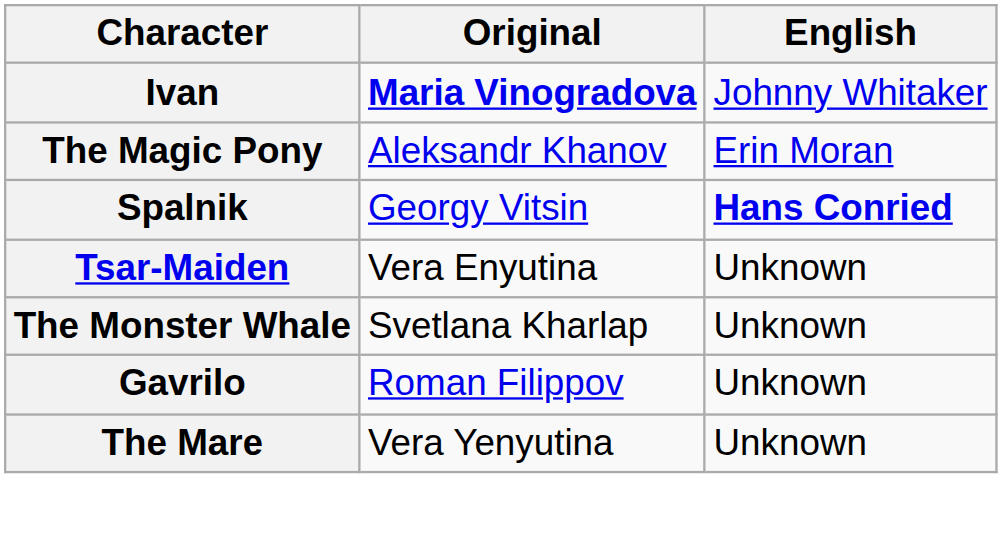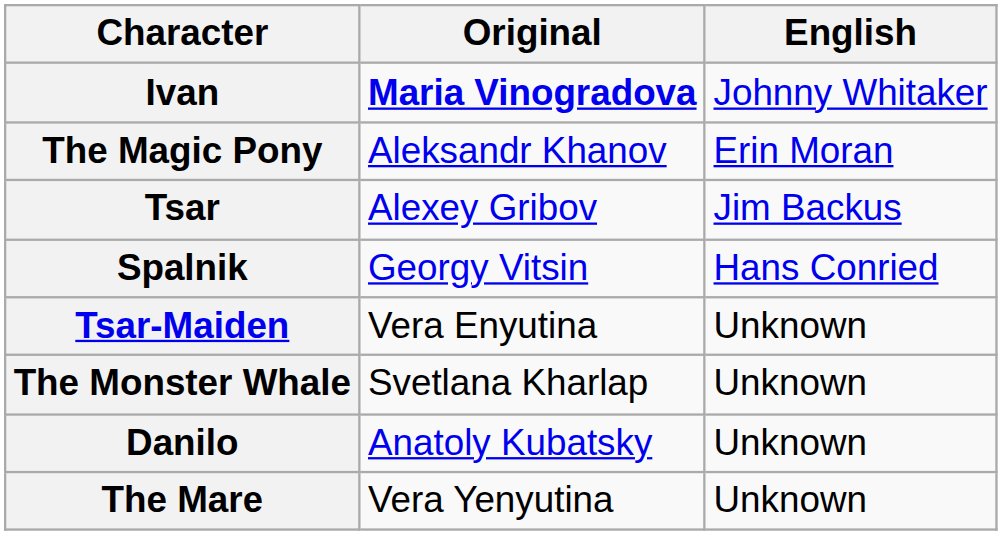+ row: Tsar | Alexey Gribov | Jim Backus
Spalnik | English: bold -> normal
+ row: Danilo | Anatoly Kubatsky | Unknown
- row: Gavrilo | Roman Filippov | Unknown
